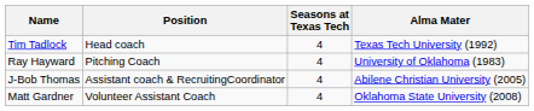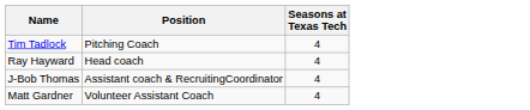- column: Alma Mater | Texas Tech University (1992) | University of Oklahoma (1983) | Abilene Christian University (2005) | Oklahoma State University (2008)
Tim Tadlock | Position: Head coach -> Pitching Coach
Ray Hayward | Position: Pitching Coach -> Head coach
